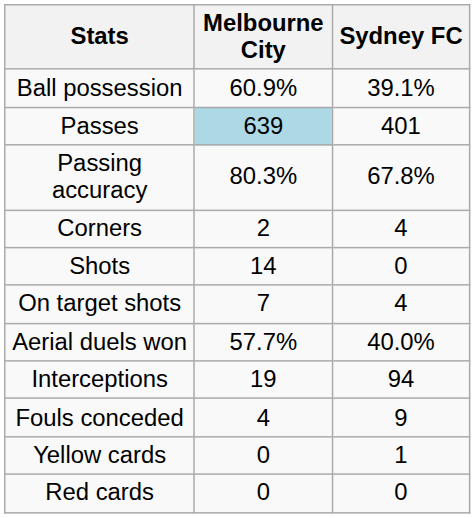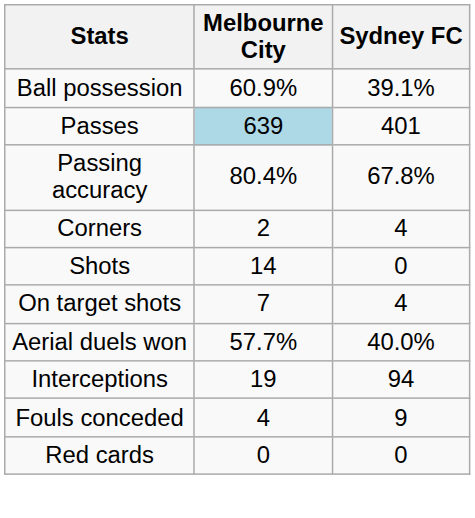Passing accuracy | Melbourne City: 80.3% -> 80.4%
- row: Yellow cards | 0 | 1
